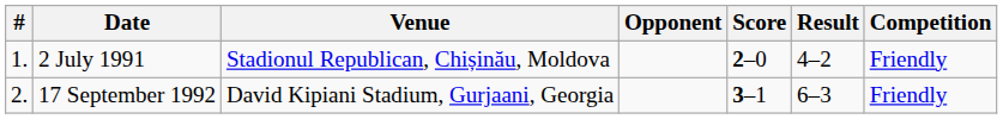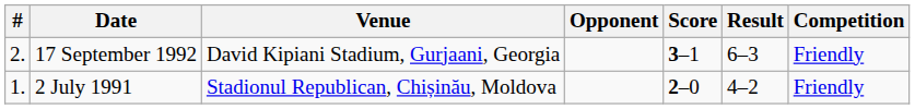rows swapped: 2 July 1991 <-> 17 September 1992
